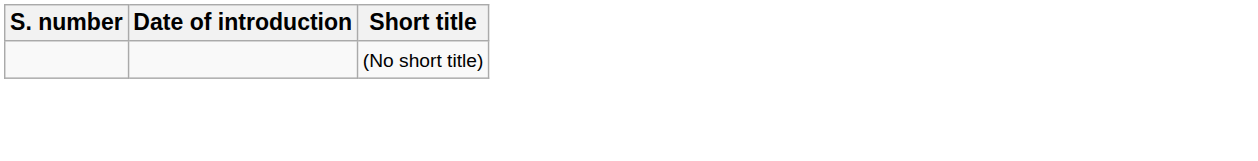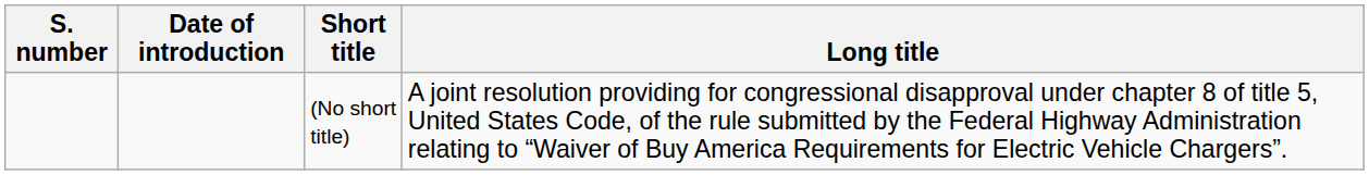+ column: Long title | A joint resolution providing for congressional disapproval under chapter 8 of title 5, United States Code, of the rule submitted by the Federal Highway Administration relating to “Waiver of Buy America Requirements for Electric Vehicle Chargers”.
